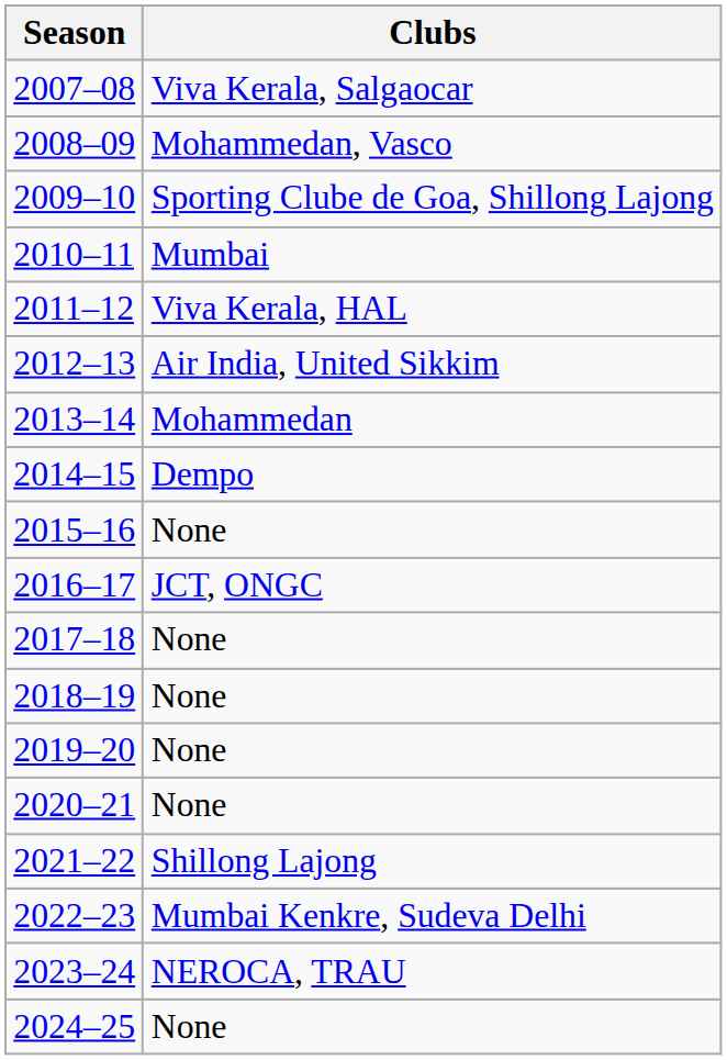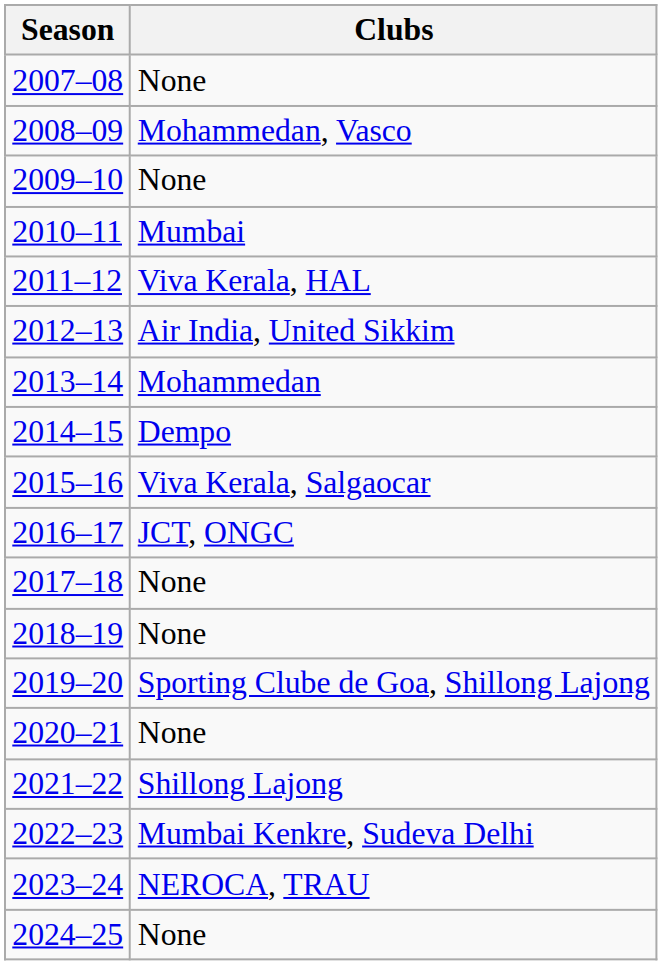2007–08 | Clubs: Viva Kerala, Salgaocar -> None
2009–10 | Clubs: Sporting Clube de Goa, Shillong Lajong -> None
2015–16 | Clubs: None -> Viva Kerala, Salgaocar
2019–20 | Clubs: None -> Sporting Clube de Goa, Shillong Lajong
